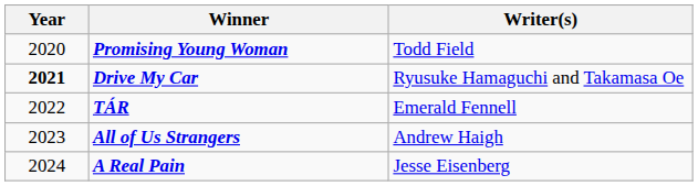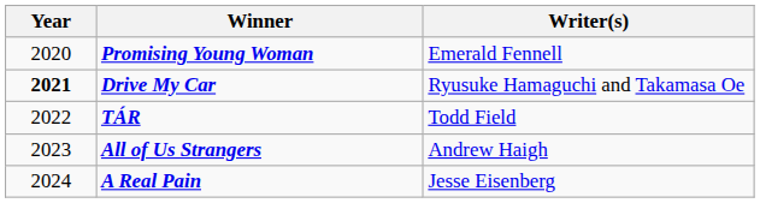Promising Young Woman | Writer(s): Todd Field -> Emerald Fennell
TÁR | Writer(s): Emerald Fennell -> Todd Field
